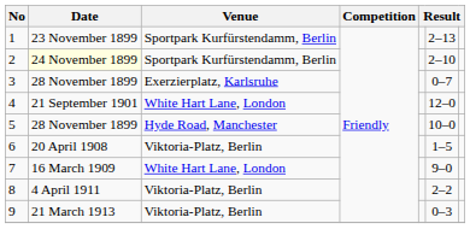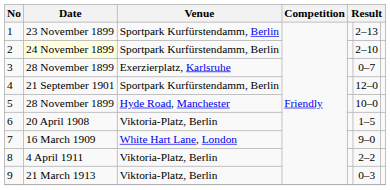4 | Venue: White Hart Lane, London -> Sportpark Kurfürstendamm, Berlin
